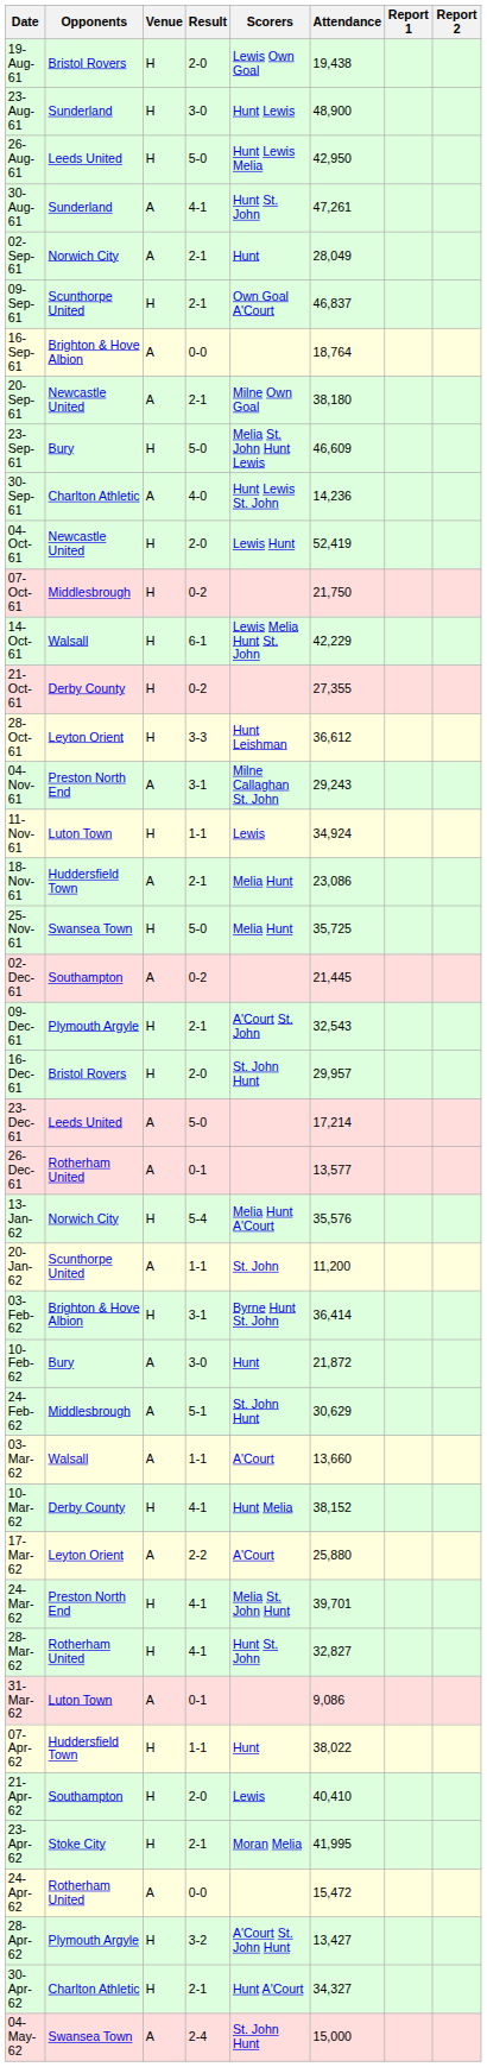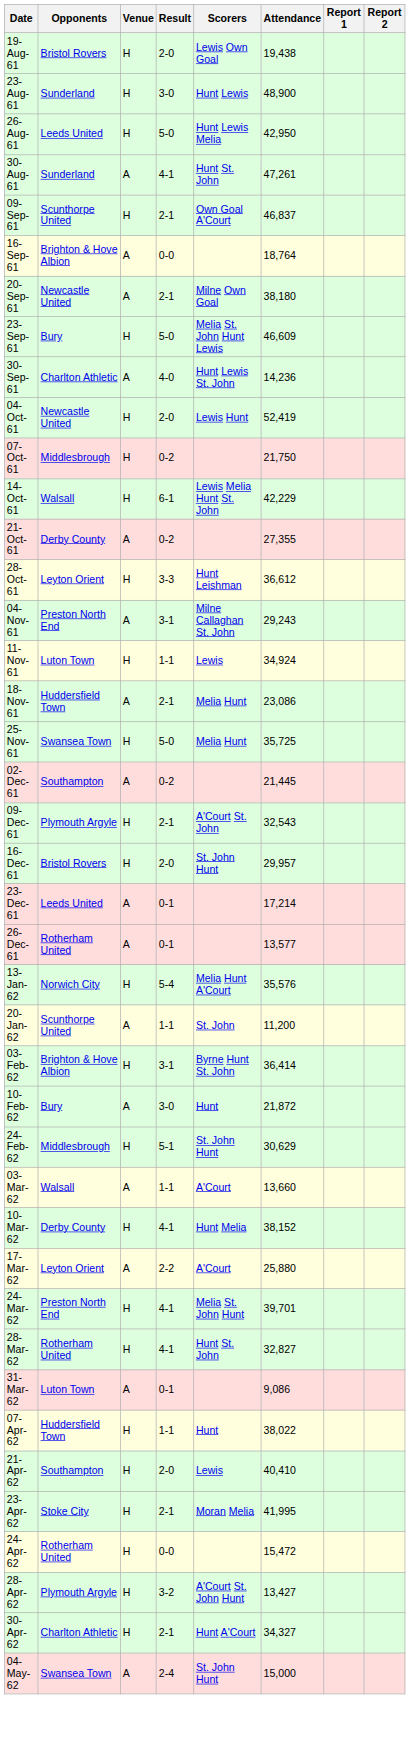- row: 02-Sep-61 | Norwich City | A | 2-1 | Hunt | 28,049
21-Oct-61 | Venue: H -> A
23-Dec-61 | Result: 5-0 -> 0-1
24-Feb-62 | Venue: A -> H
24-Apr-62 | Venue: A -> H
